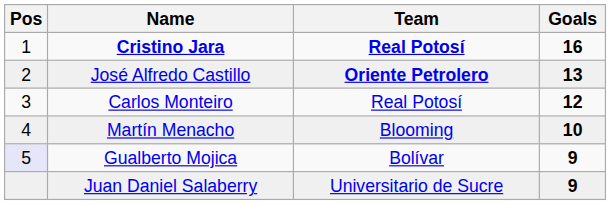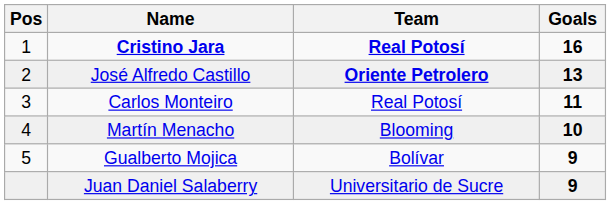Carlos Monteiro | Goals: 12 -> 11
Gualberto Mojica | Pos: lavender background -> no background
